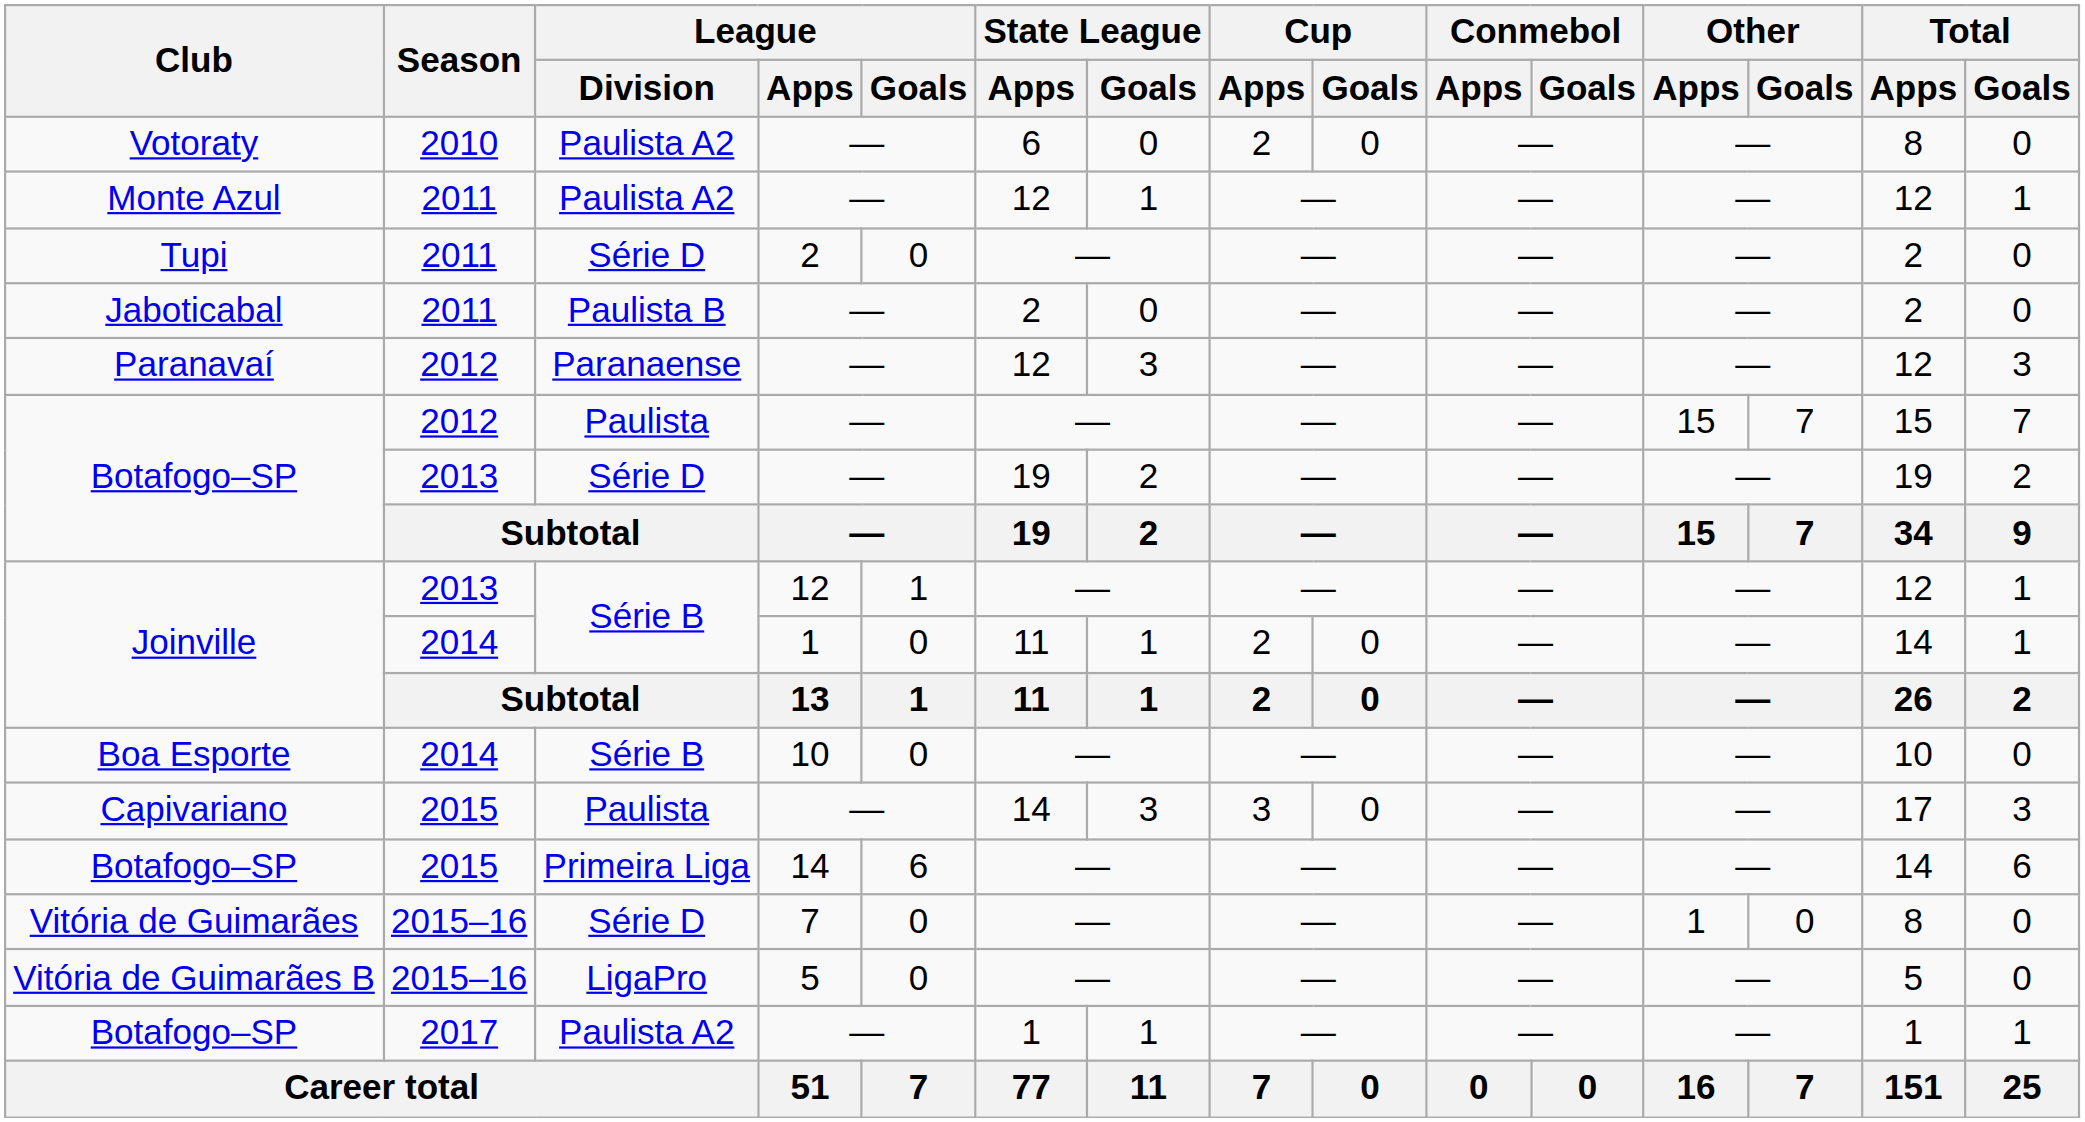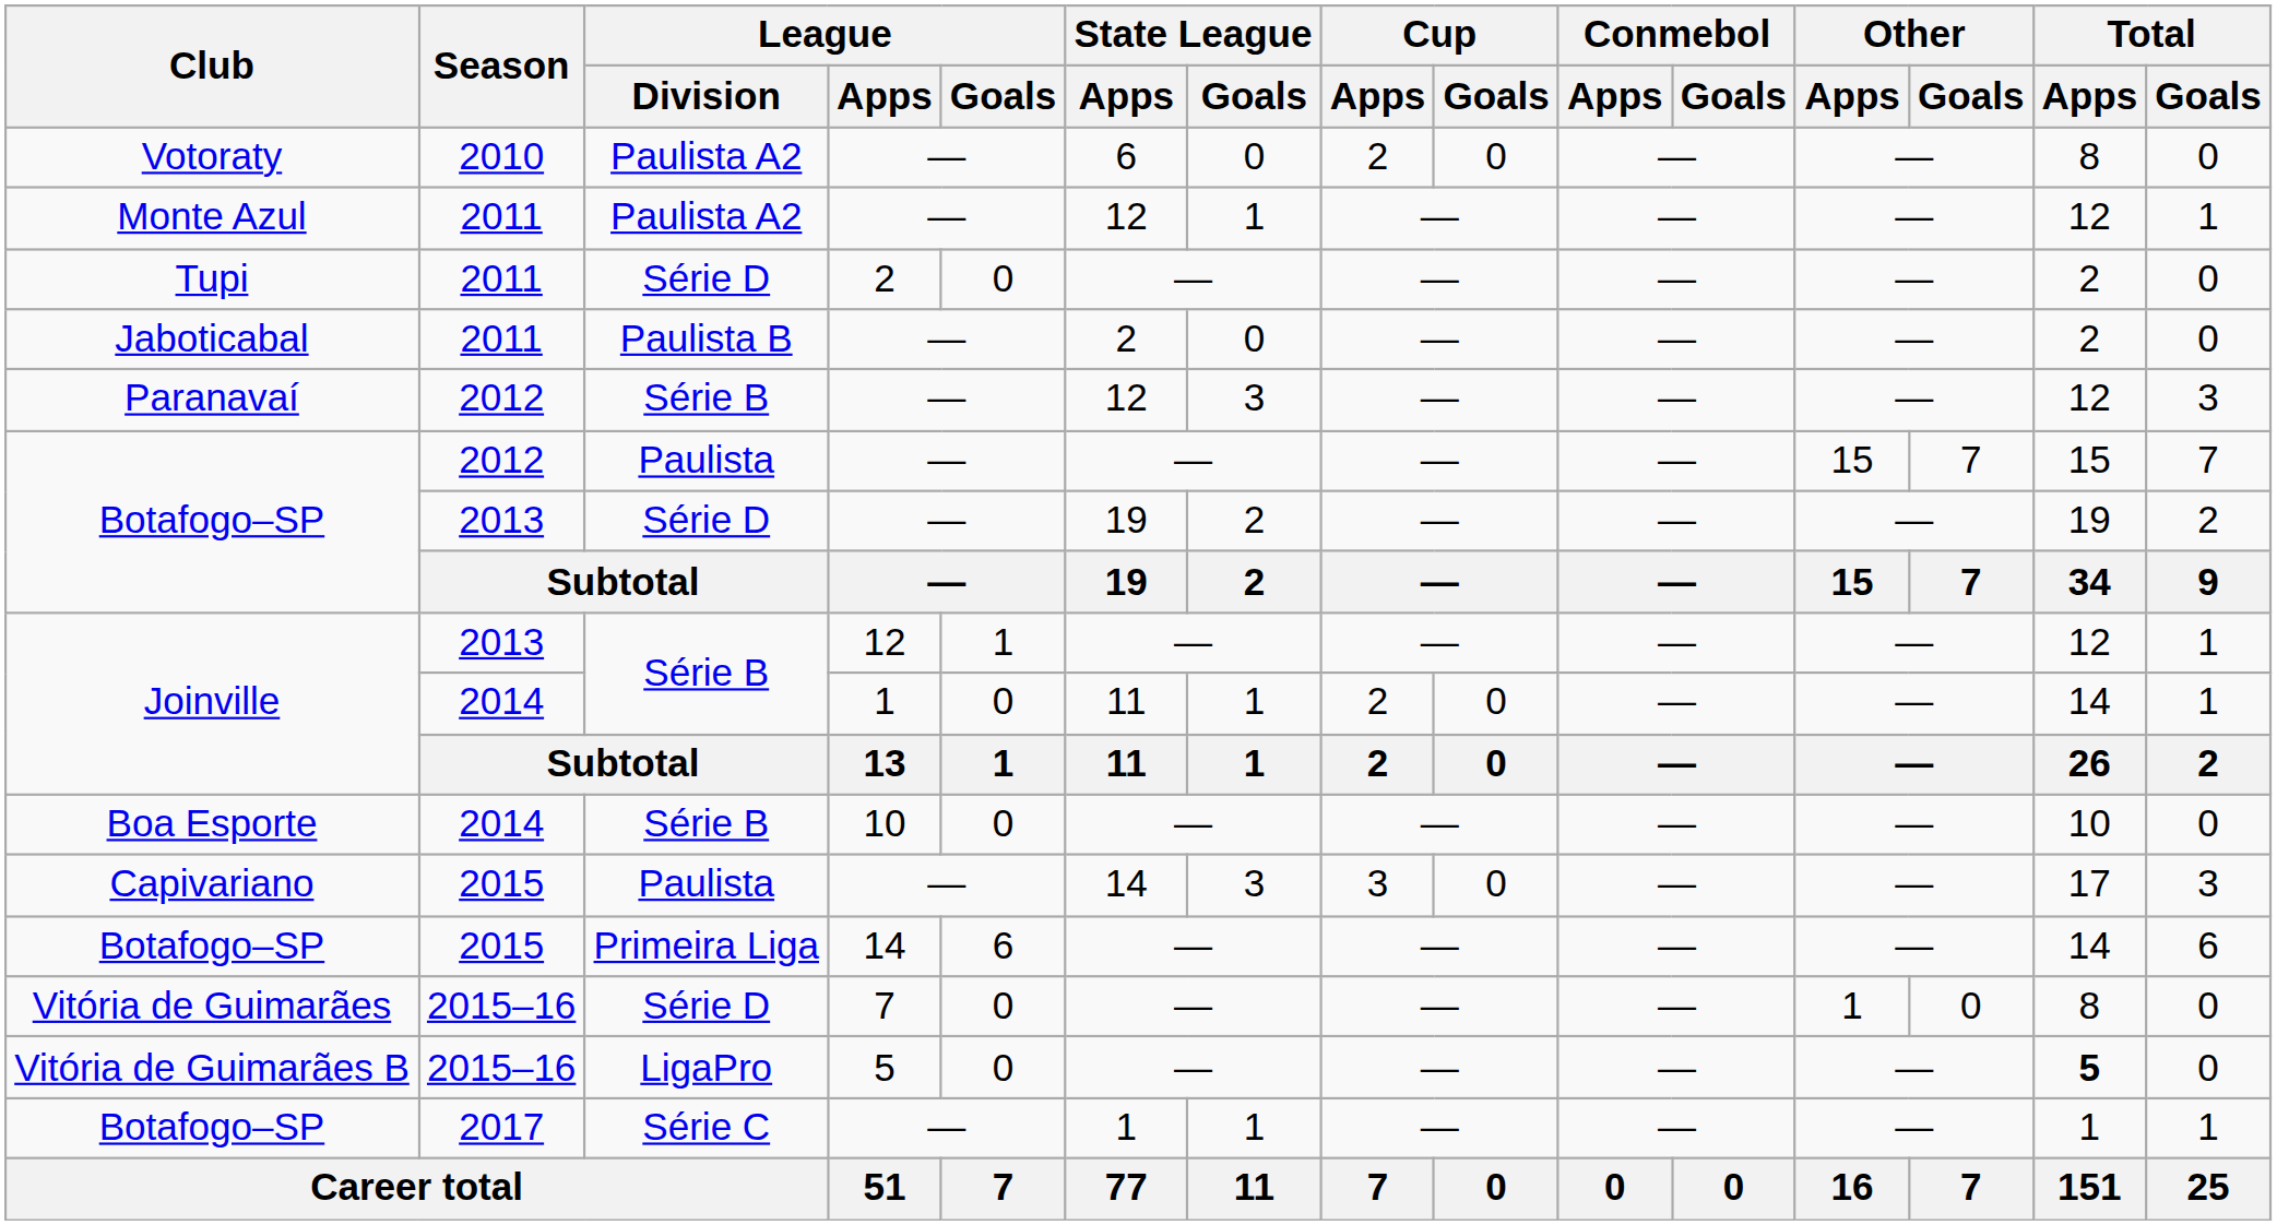Paranavaí | League / Division: Paranaense -> Série B
Vitória de Guimarães B | Total / Apps: normal -> bold
Botafogo–SP / 2017 | League / Division: Paulista A2 -> Série C
